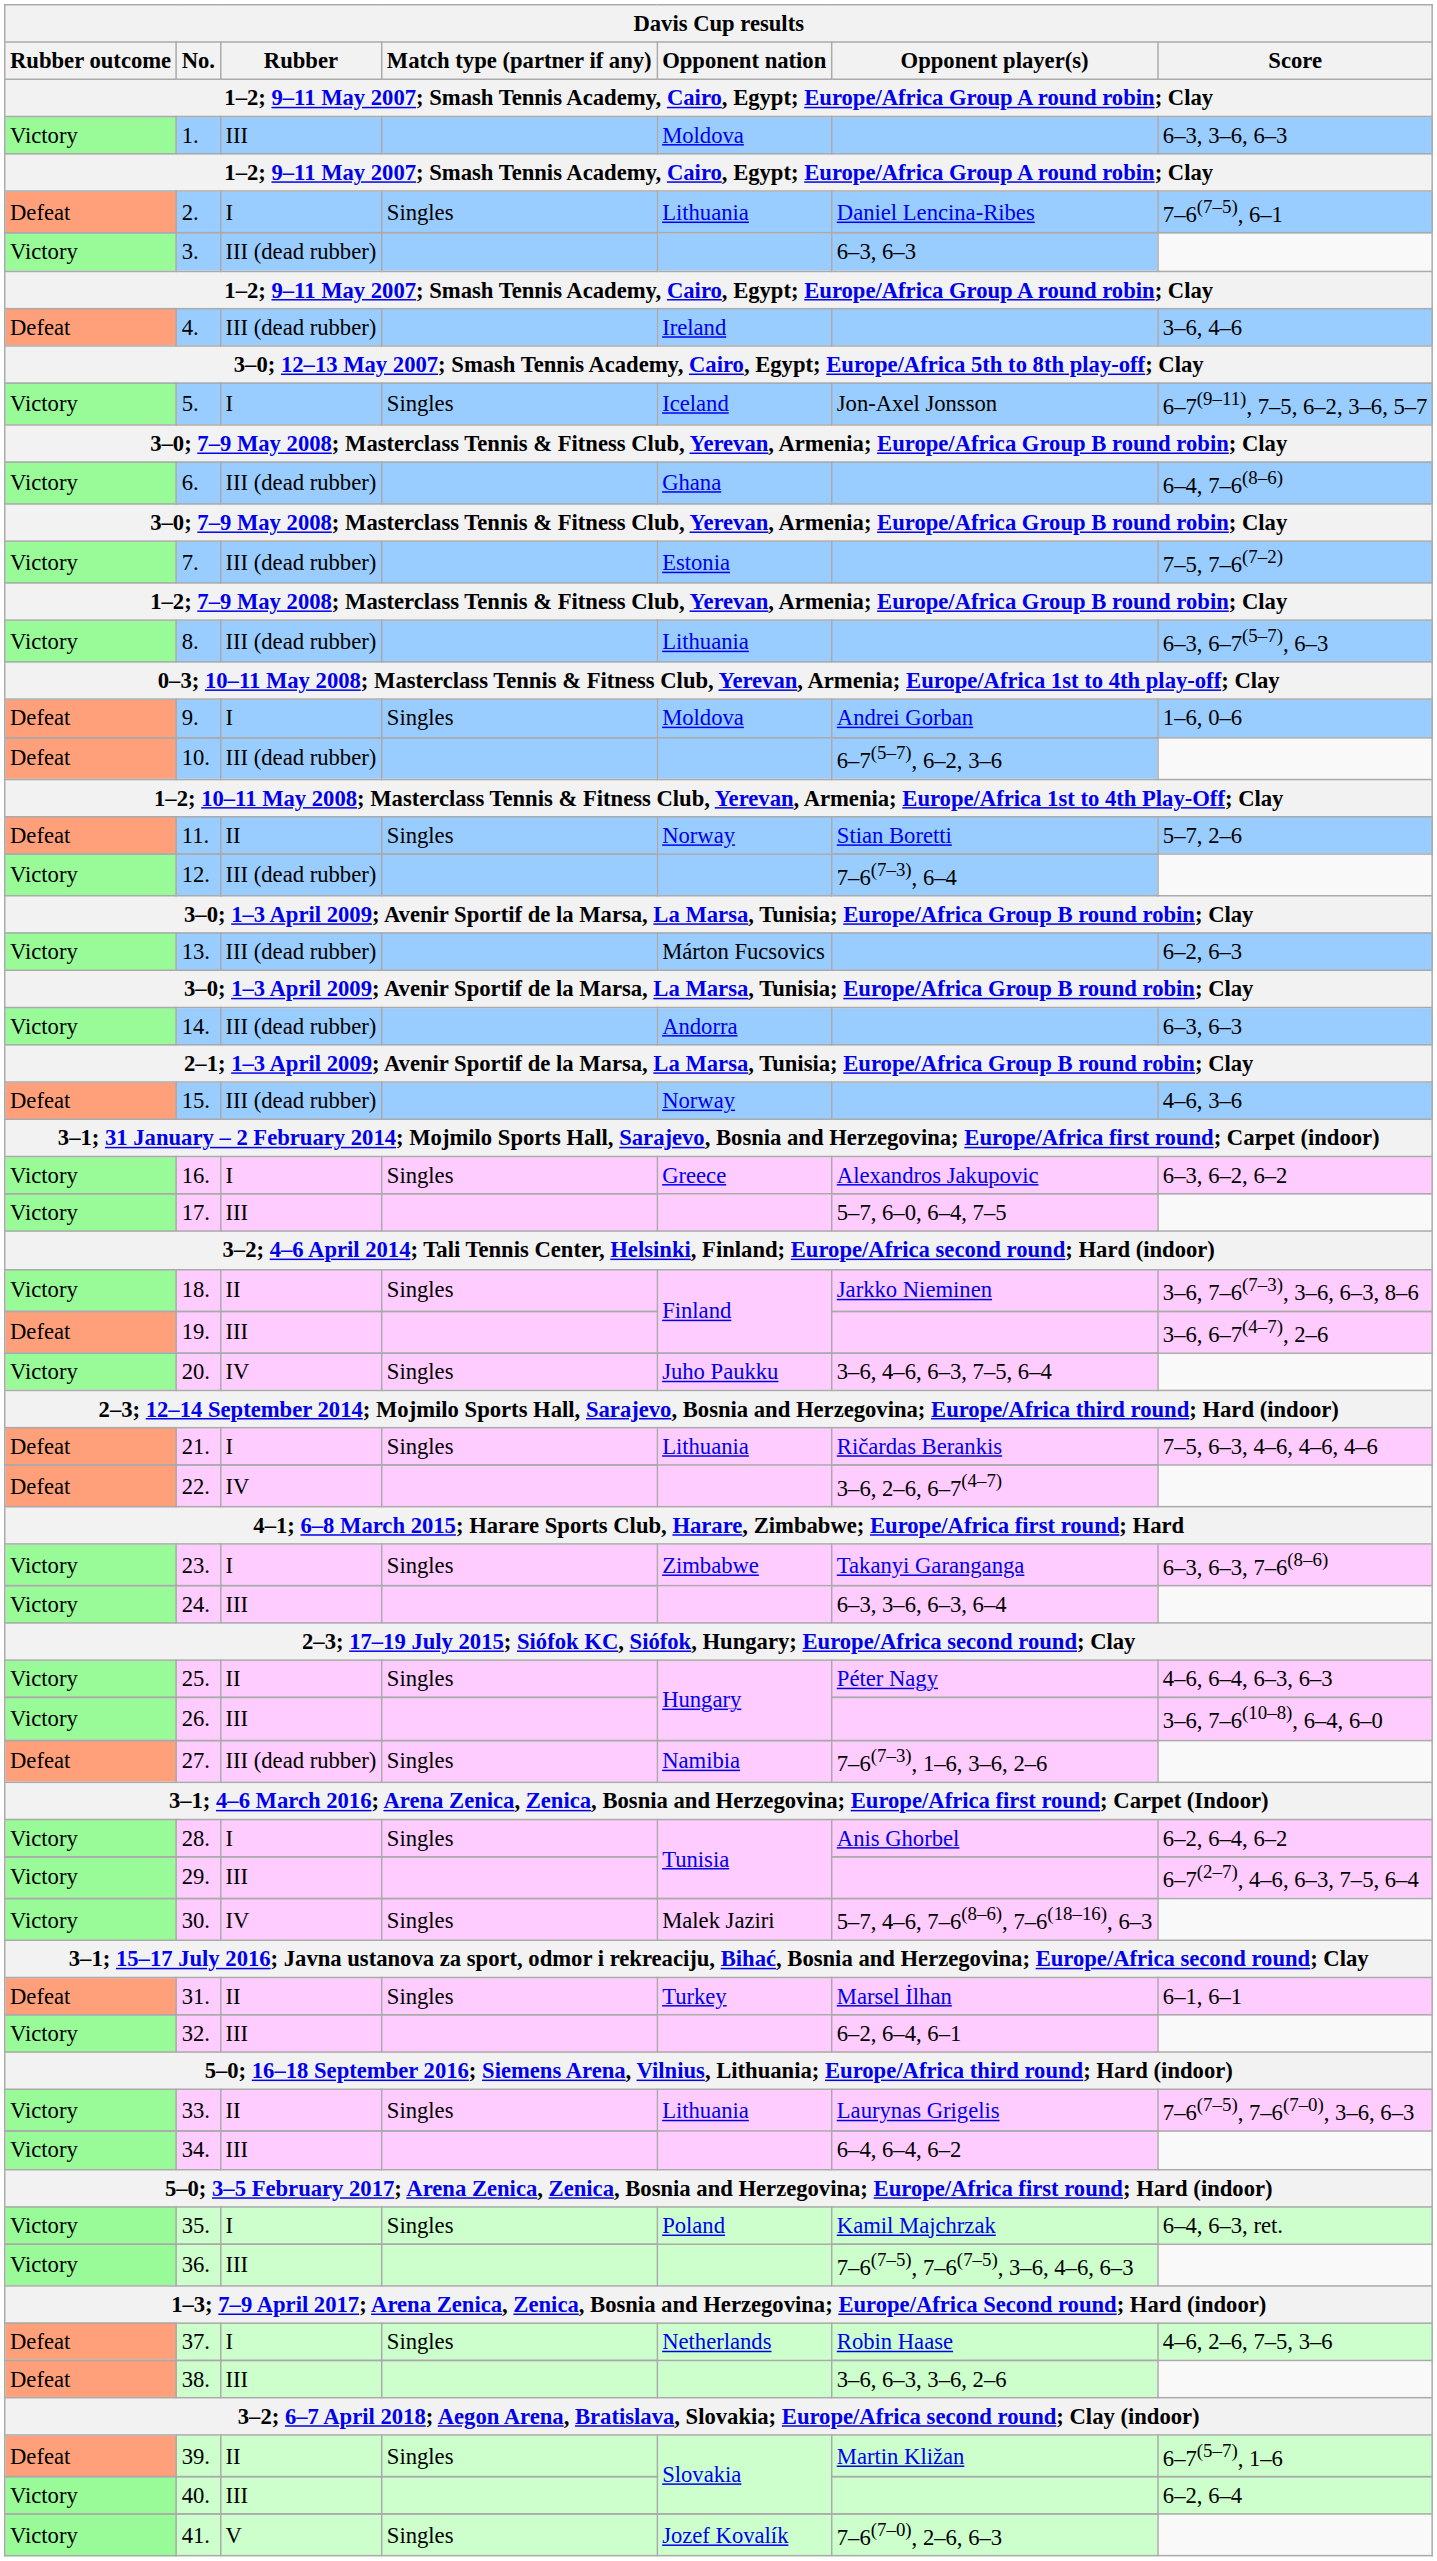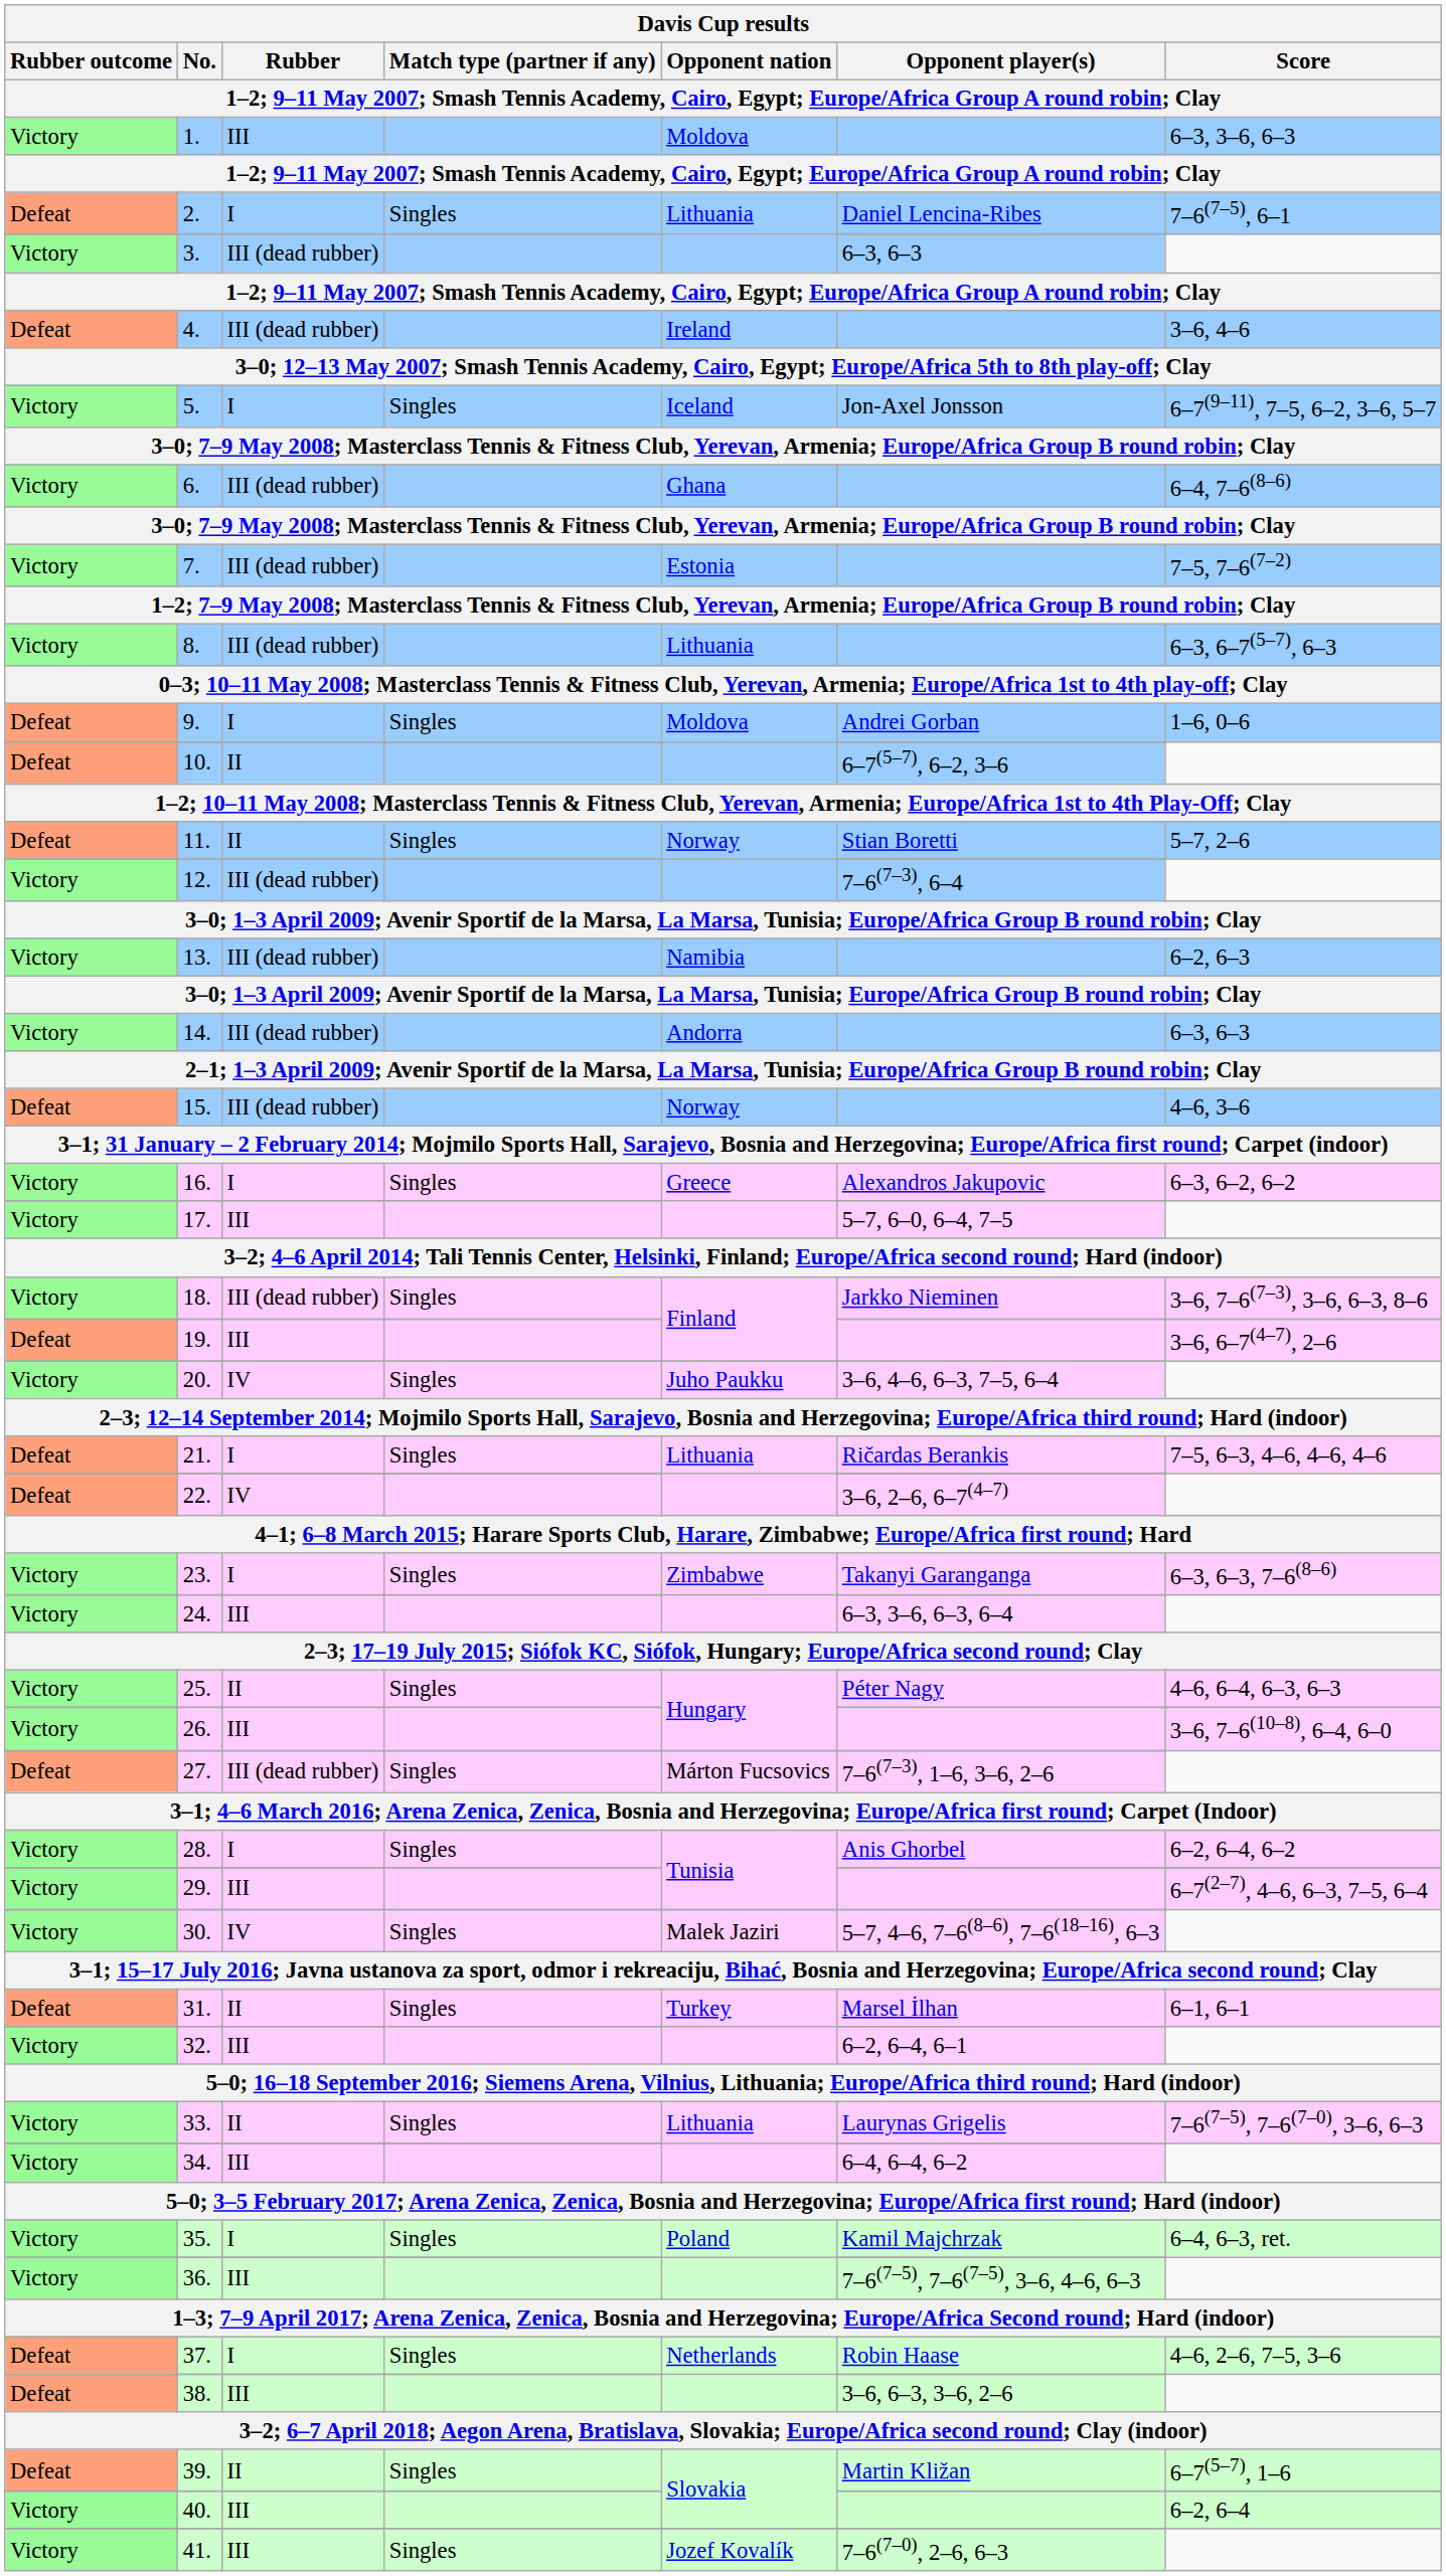10. | Rubber: III (dead rubber) -> II
13. | Opponent nation: Márton Fucsovics -> Namibia
18. | Rubber: II -> III (dead rubber)
27. | Opponent nation: Namibia -> Márton Fucsovics
41. | Rubber: V -> III
